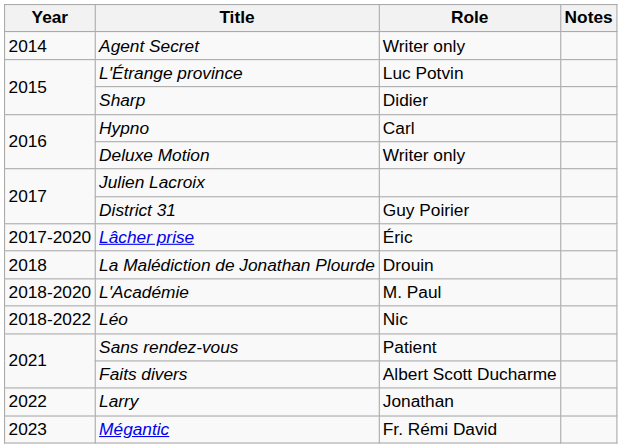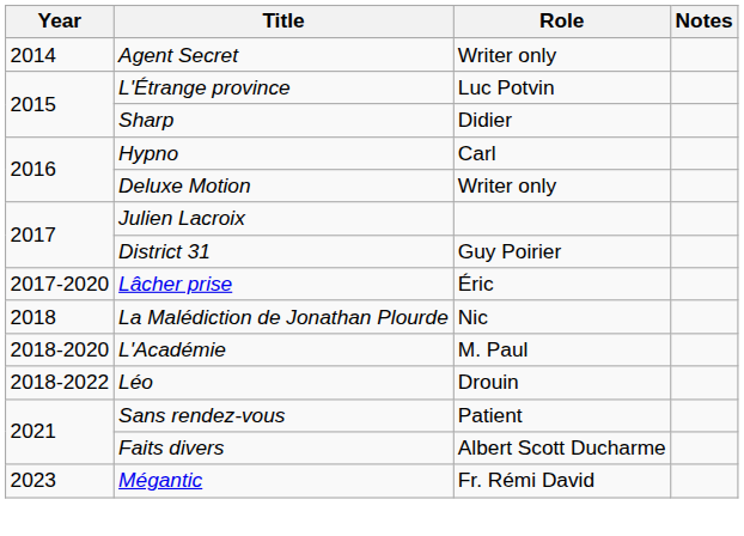La Malédiction de Jonathan Plourde | Role: Drouin -> Nic
Léo | Role: Nic -> Drouin
- row: 2022 | Larry | Jonathan
